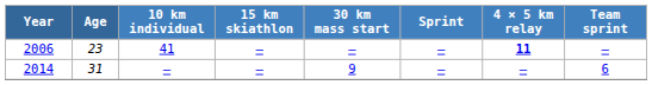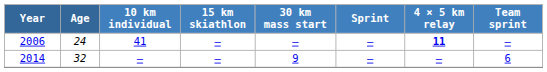2006 | Age: 23 -> 24
2014 | Age: 31 -> 32
